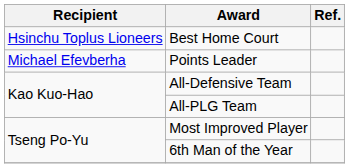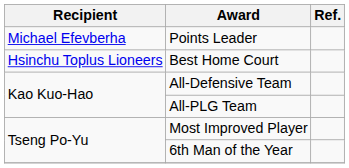rows swapped: Points Leader <-> Best Home Court
